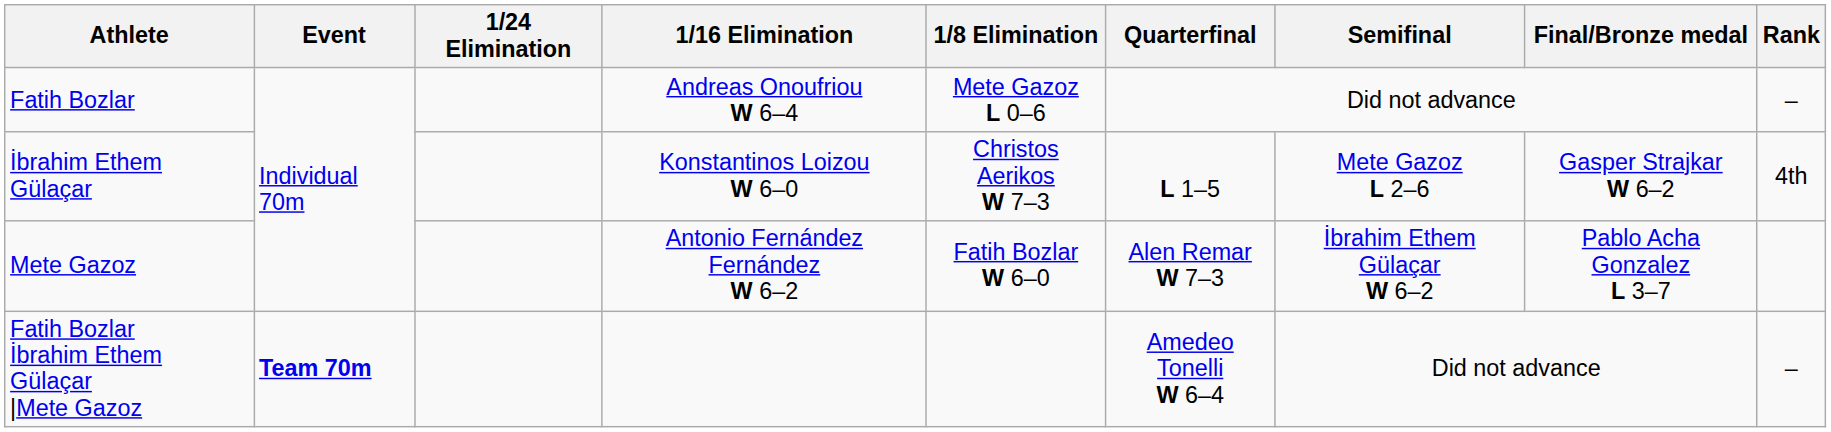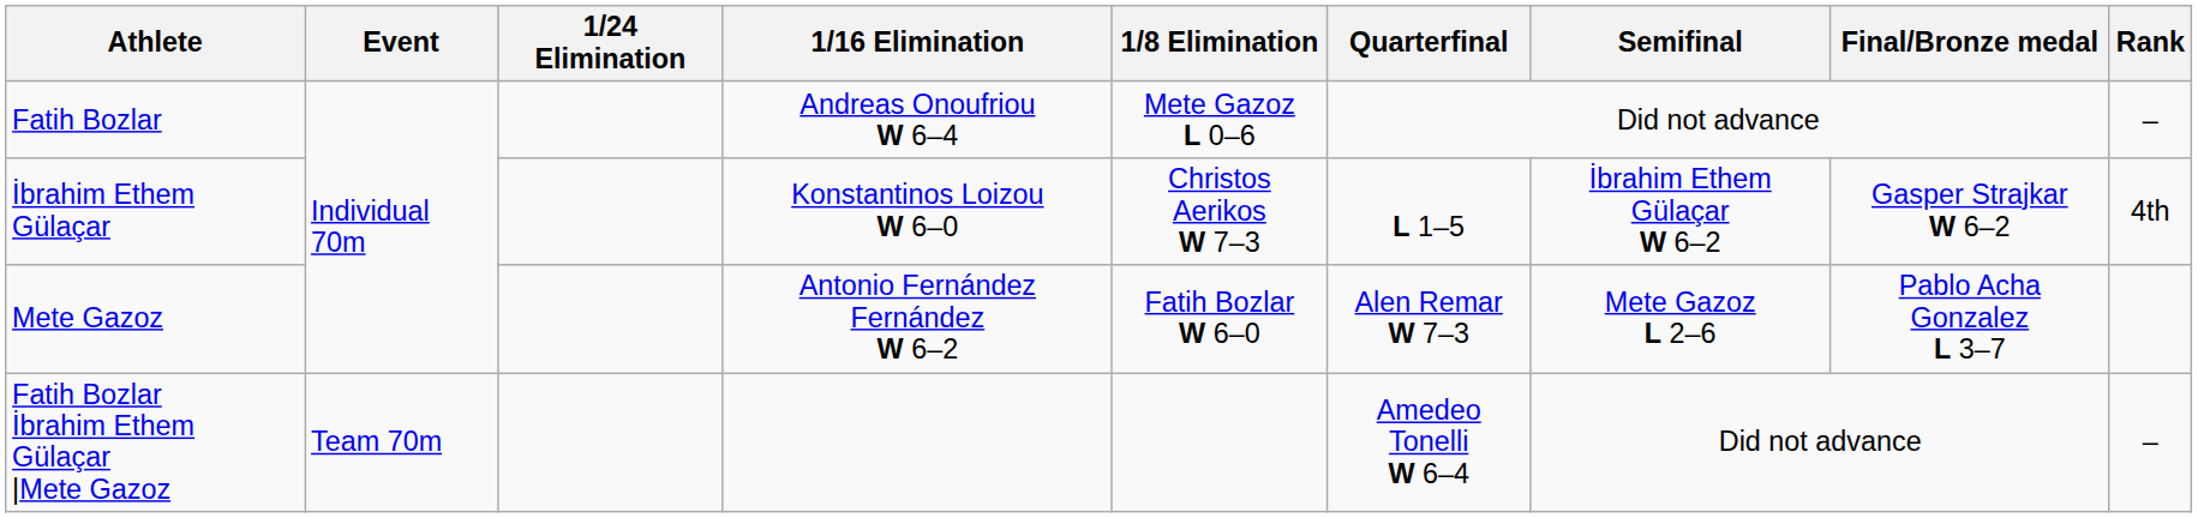İbrahim Ethem Gülaçar | Semifinal: Mete Gazoz L 2–6 -> İbrahim Ethem Gülaçar W 6–2
Mete Gazoz | Semifinal: İbrahim Ethem Gülaçar W 6–2 -> Mete Gazoz L 2–6
Fatih Bozlar İbrahim Ethem Gülaçar |Mete Gazoz | Event: bold -> normal
